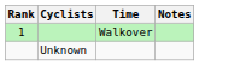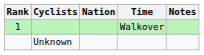+ column: Nation
